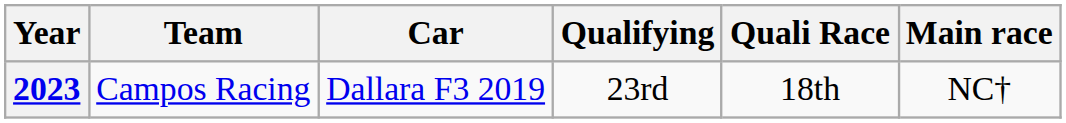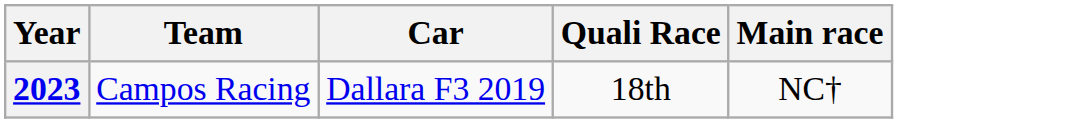- column: Qualifying | 23rd
